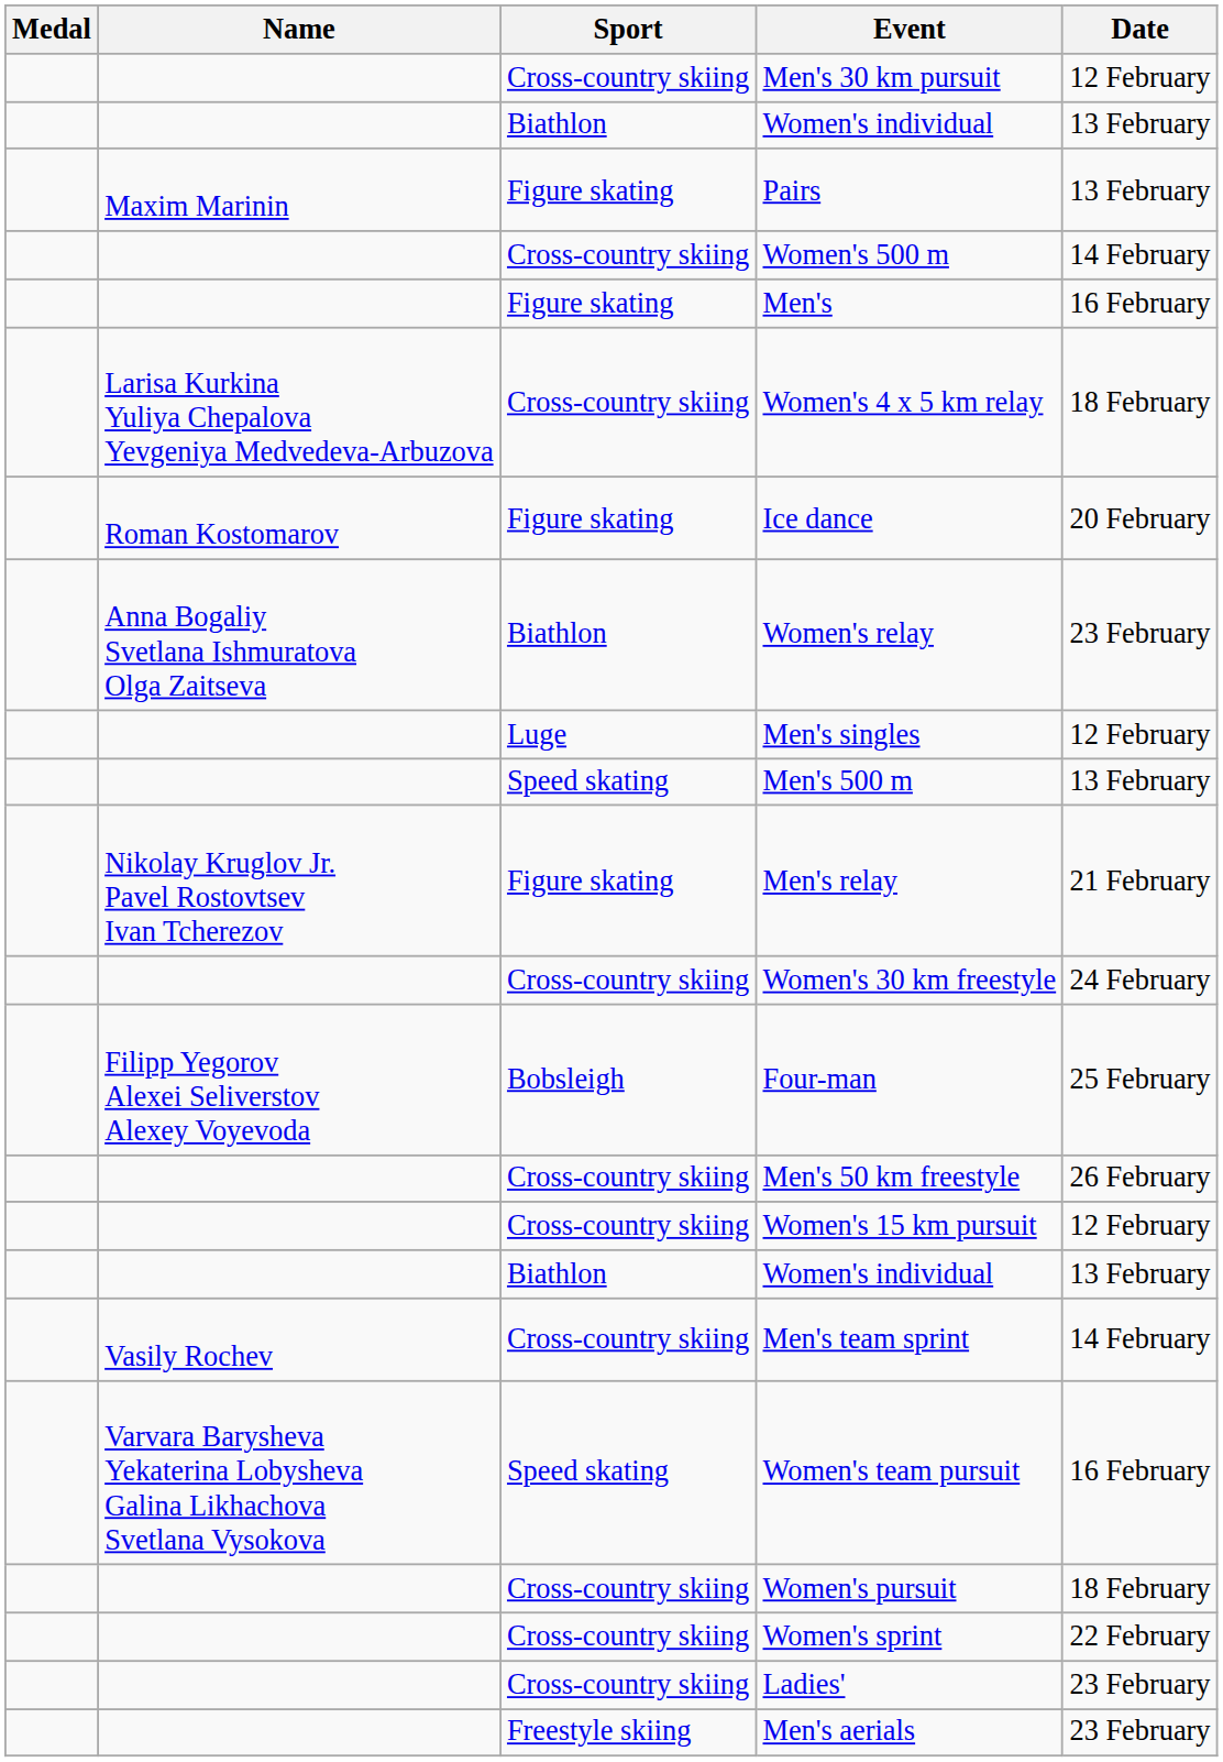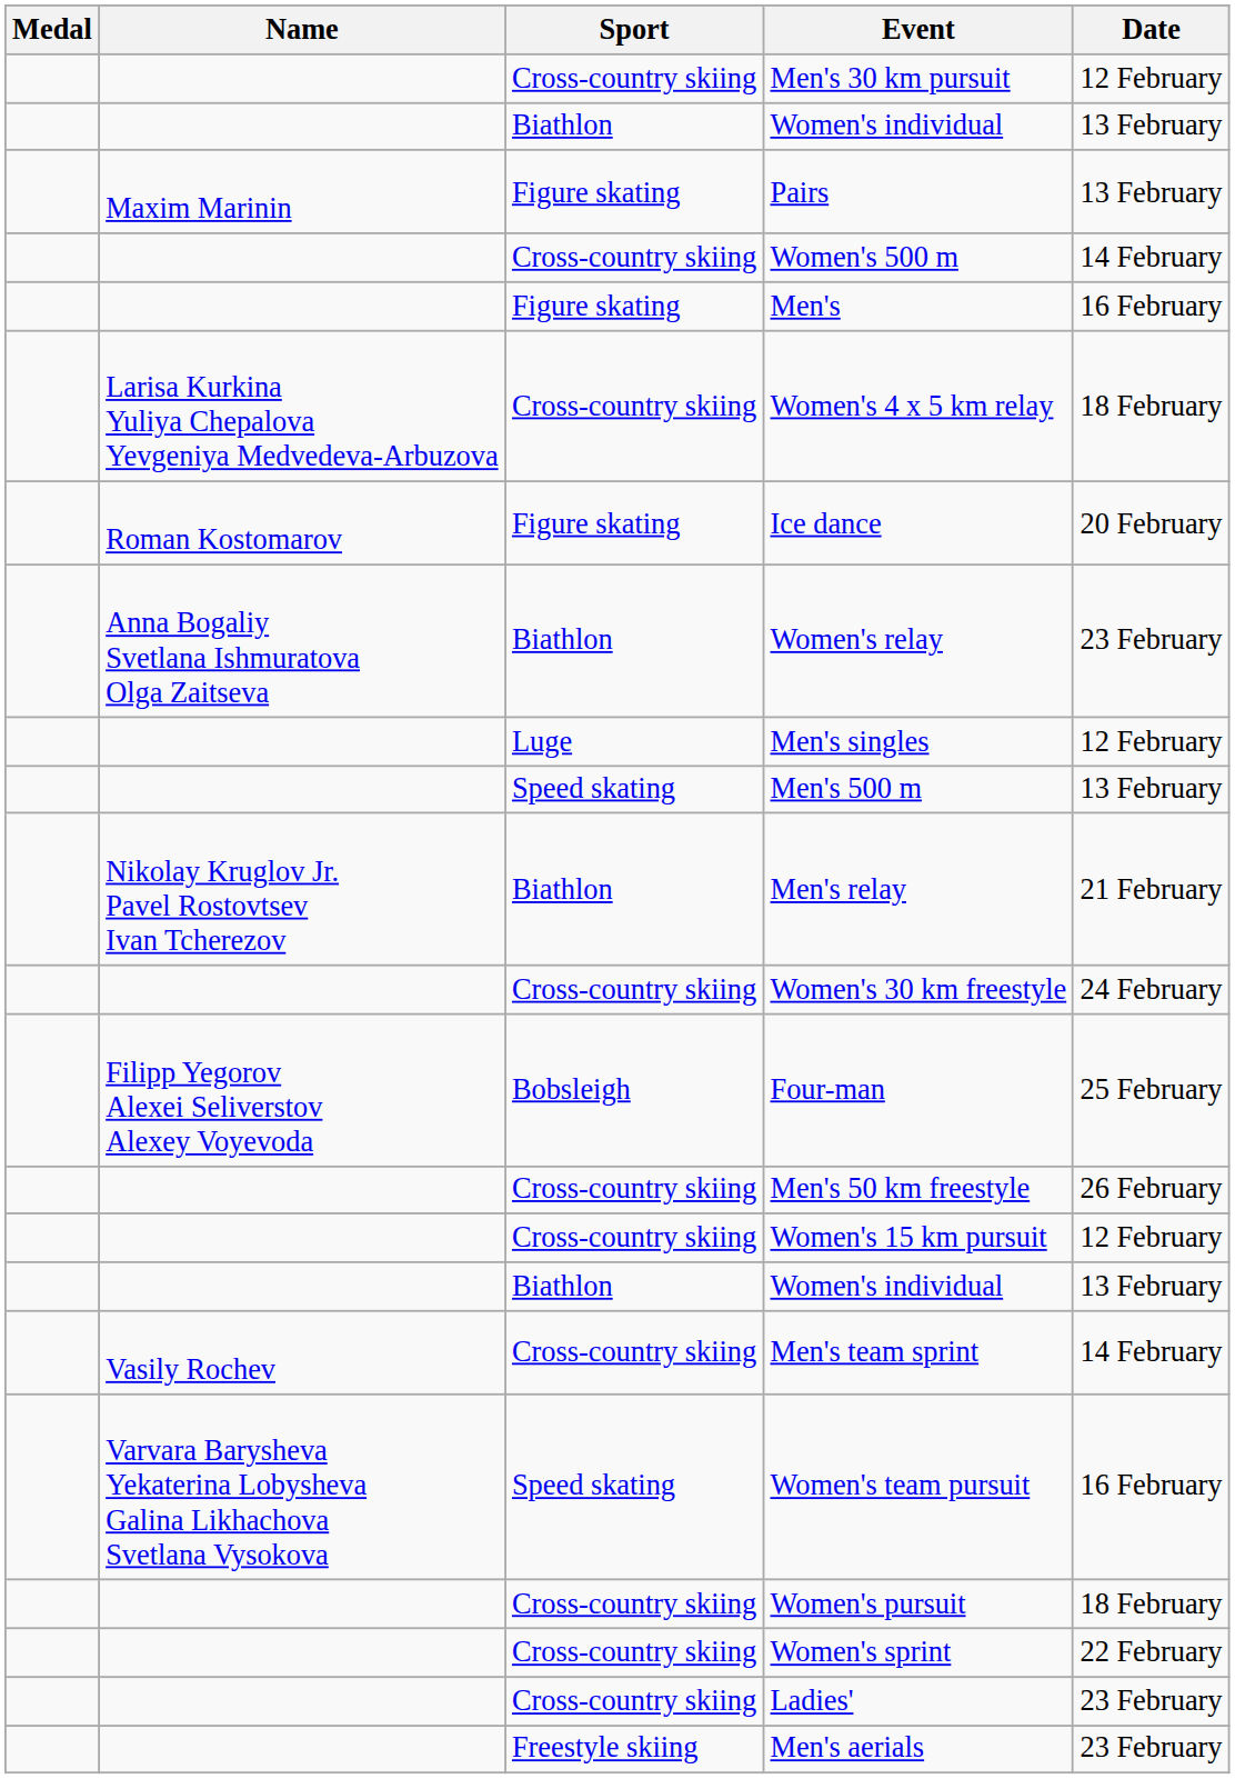Men's relay | Sport: Figure skating -> Biathlon
